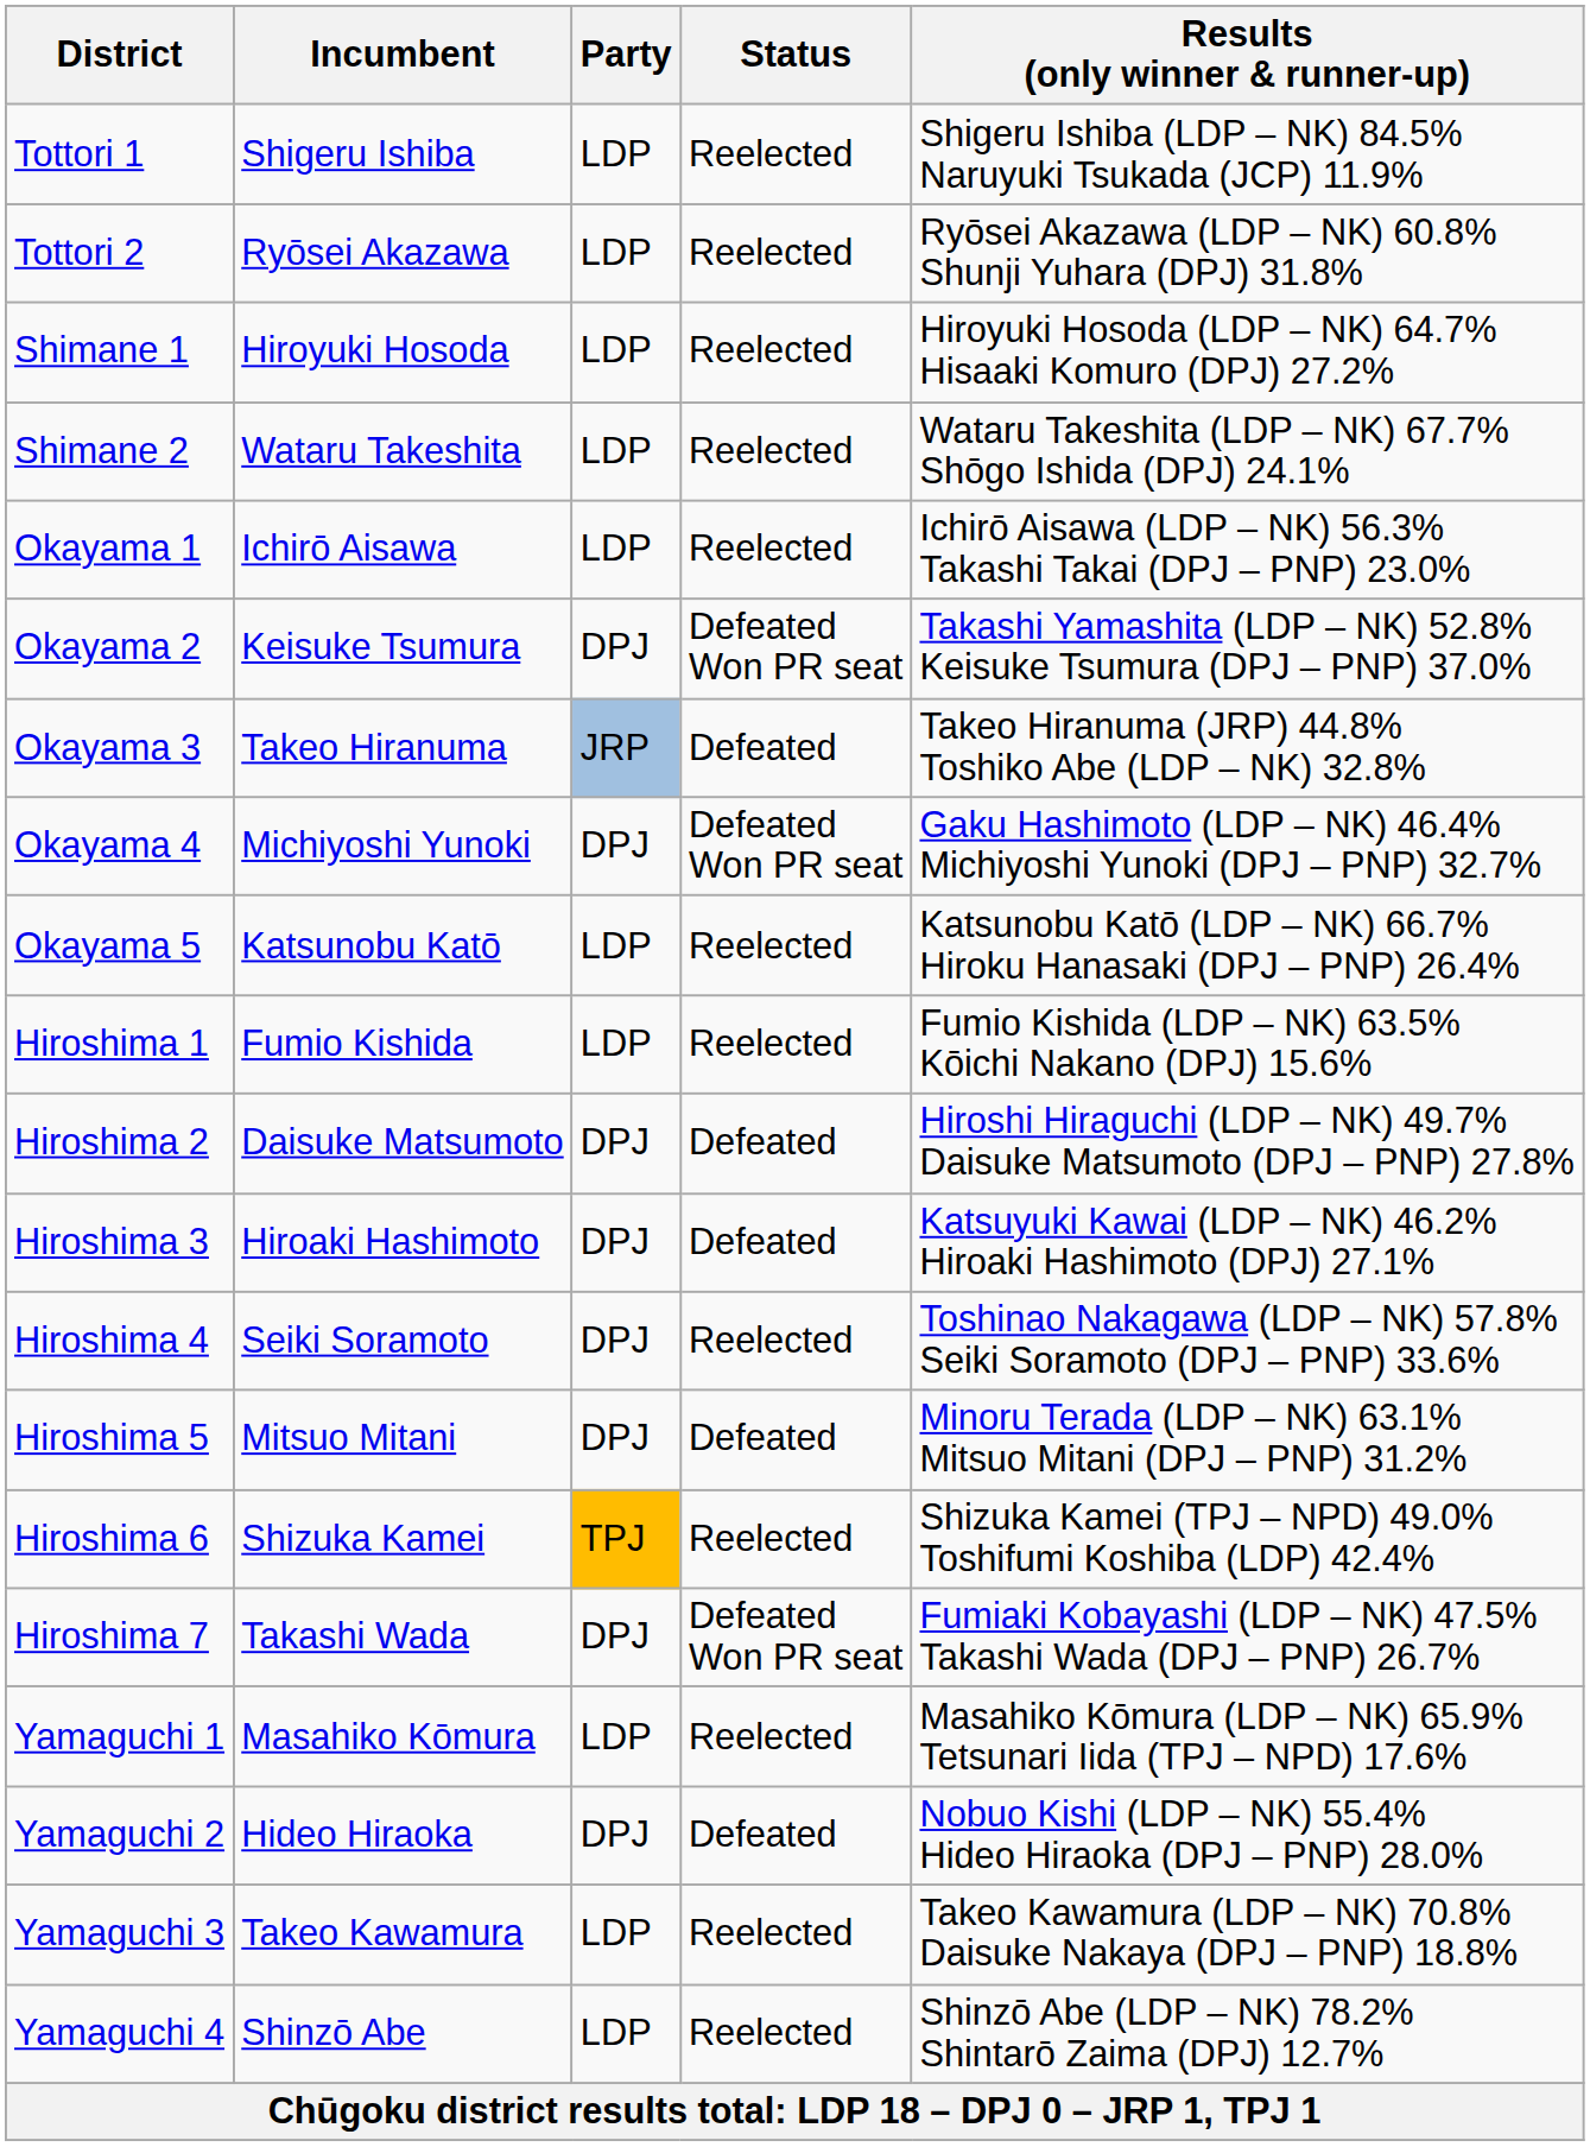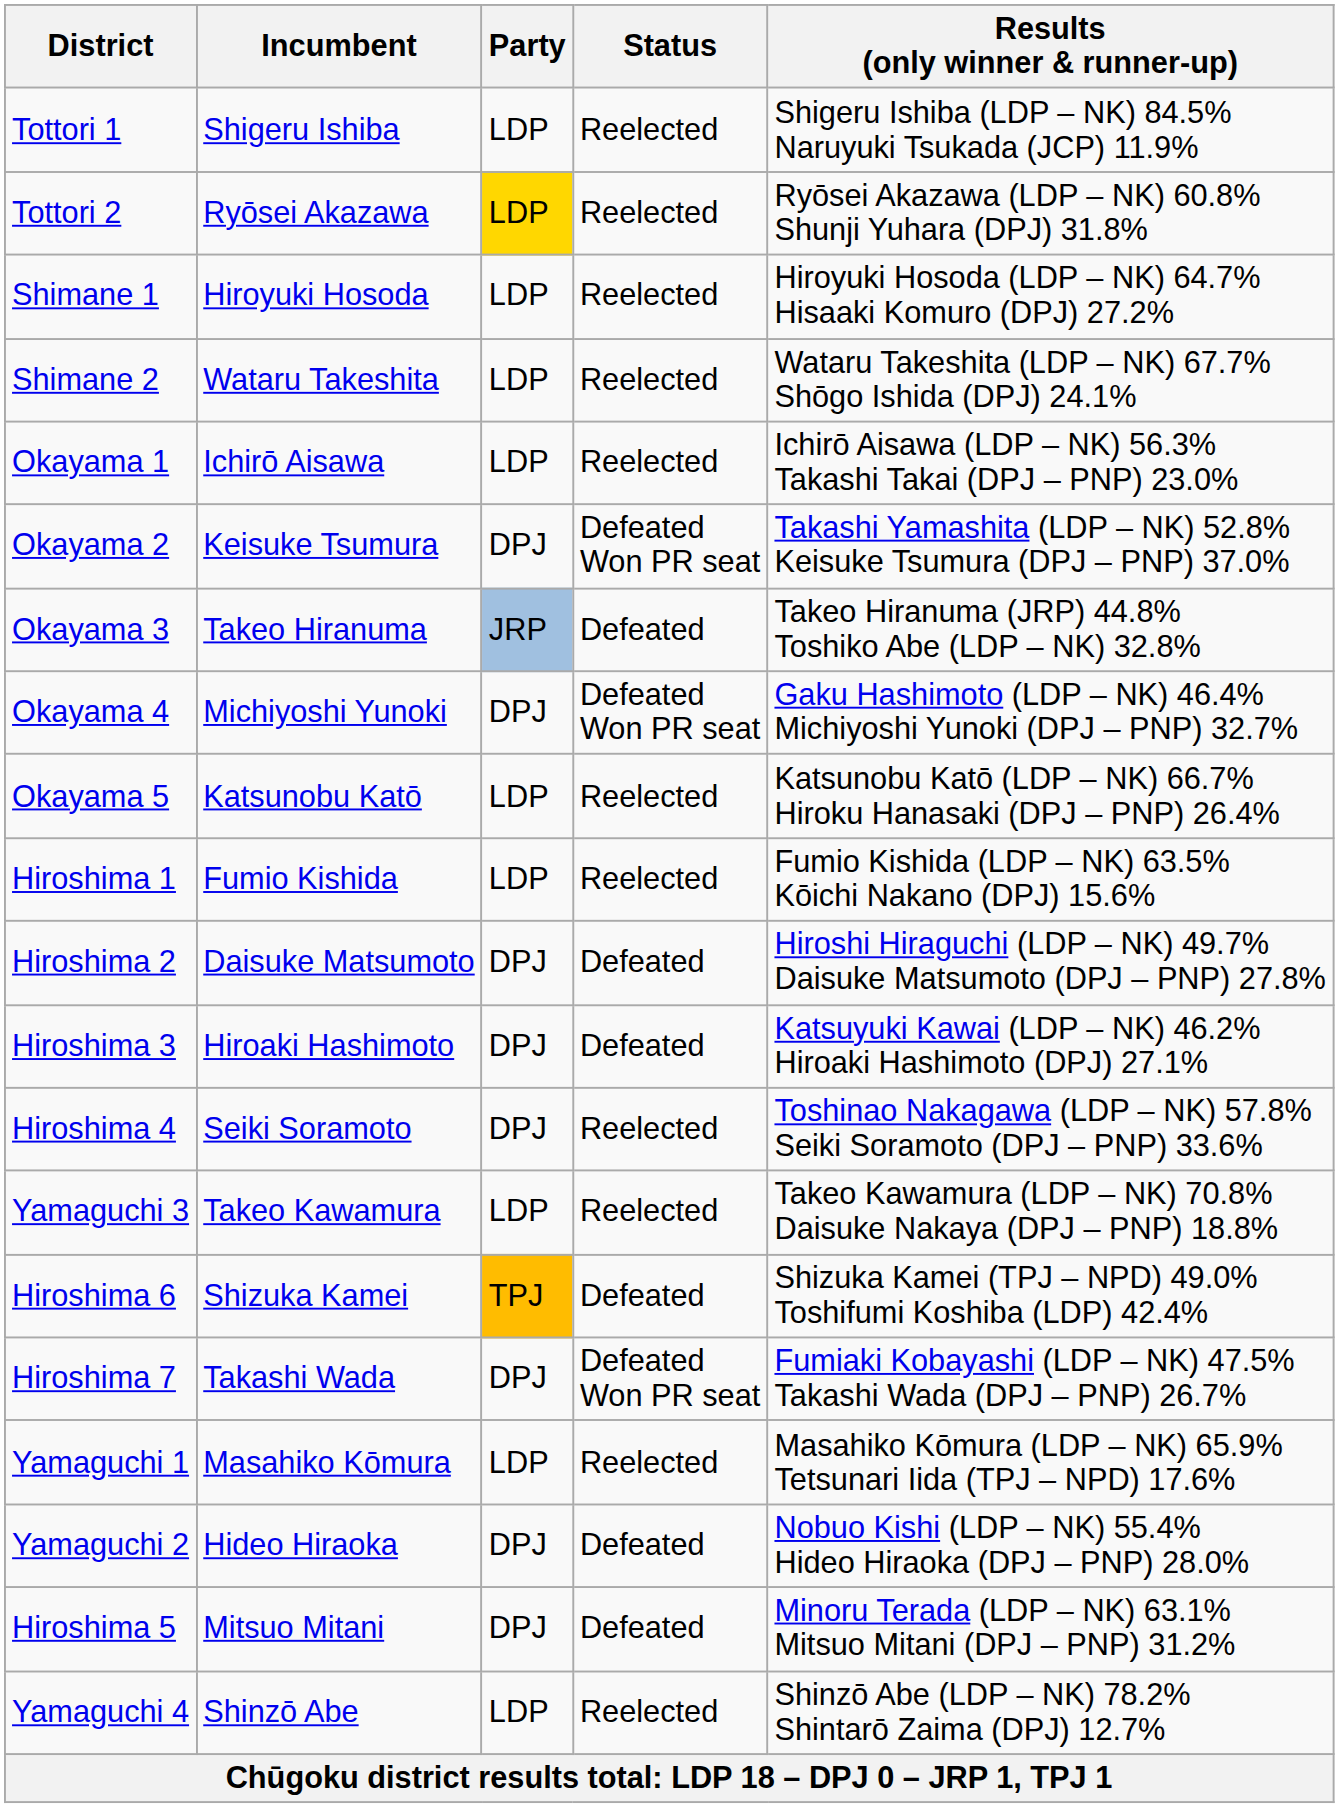Tottori 2 | Party: no background -> gold background
rows swapped: Hiroshima 5 <-> Yamaguchi 3
Hiroshima 6 | Status: Reelected -> Defeated
